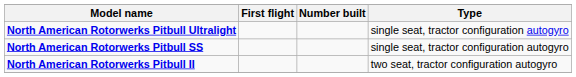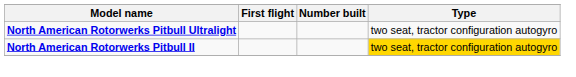North American Rotorwerks Pitbull Ultralight | Type: single seat, tractor configuration autogyro -> two seat, tractor configuration autogyro
- row: North American Rotorwerks Pitbull SS | single seat, tractor configuration autogyro
North American Rotorwerks Pitbull II | Type: no background -> gold background
